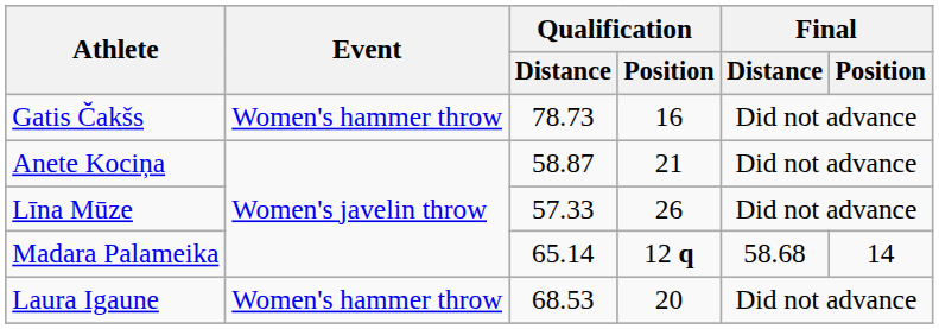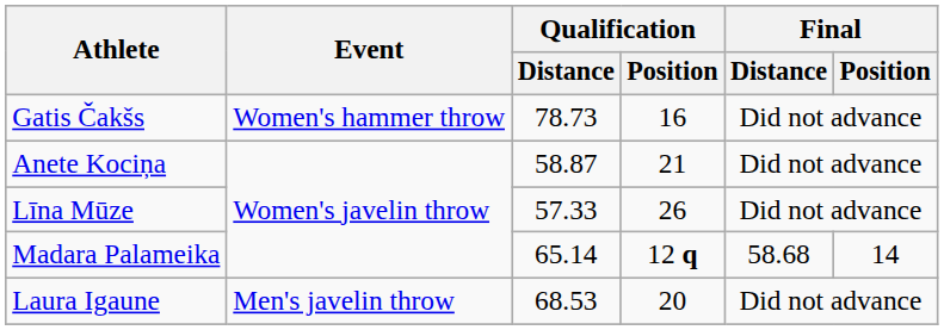Laura Igaune | Event: Women's hammer throw -> Men's javelin throw
